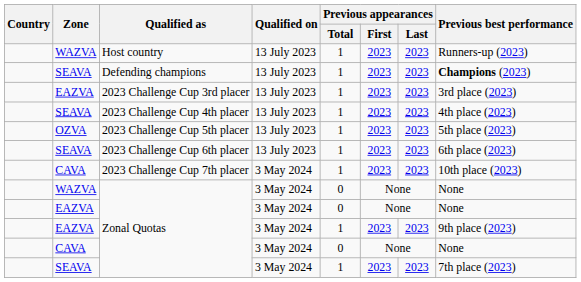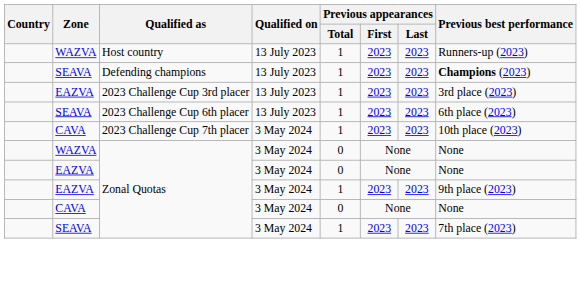- row: SEAVA | 2023 Challenge Cup 4th placer | 13 July 2023 | 1 | 2023 | 2023 | 4th place (2023)
- row: OZVA | 2023 Challenge Cup 5th placer | 13 July 2023 | 1 | 2023 | 2023 | 5th place (2023)
